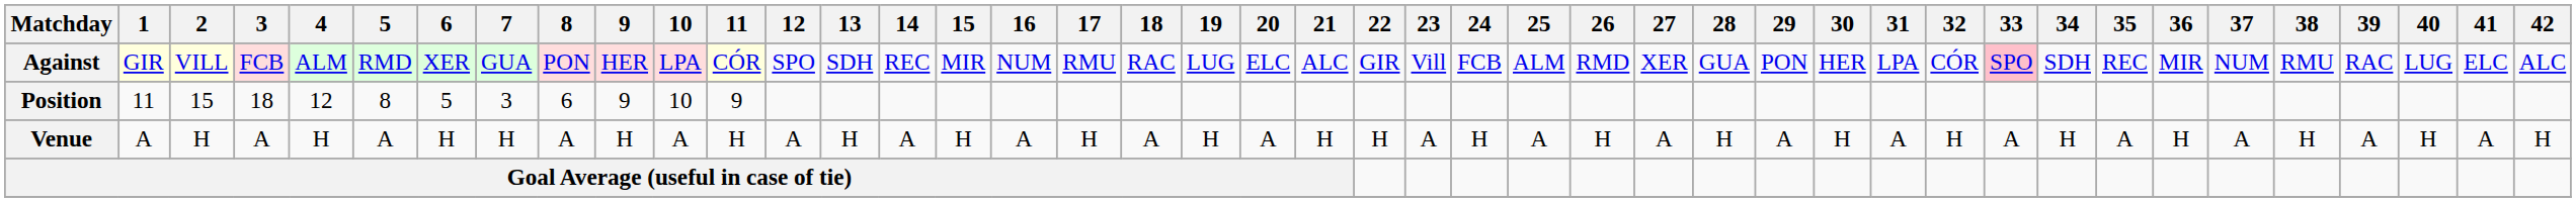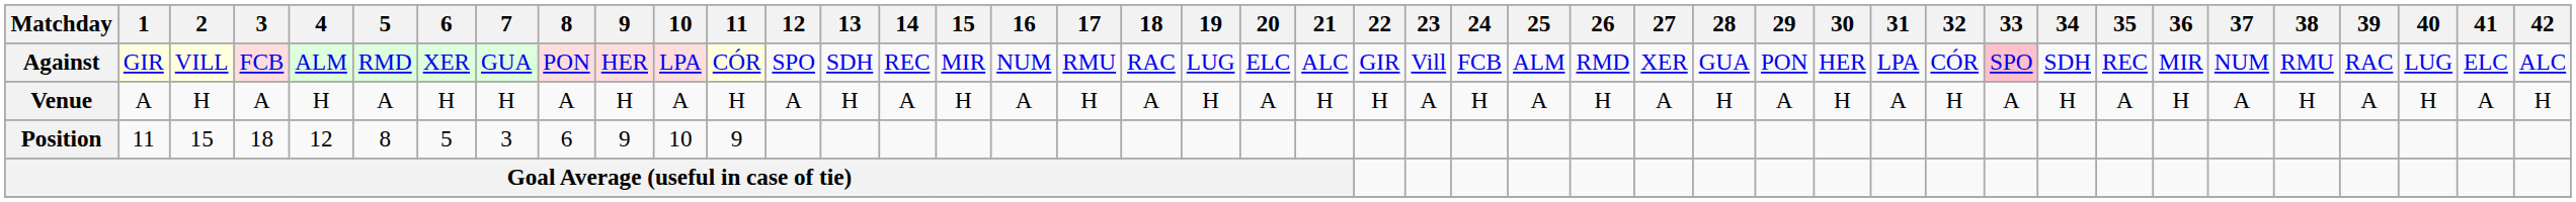rows swapped: Venue <-> Position
